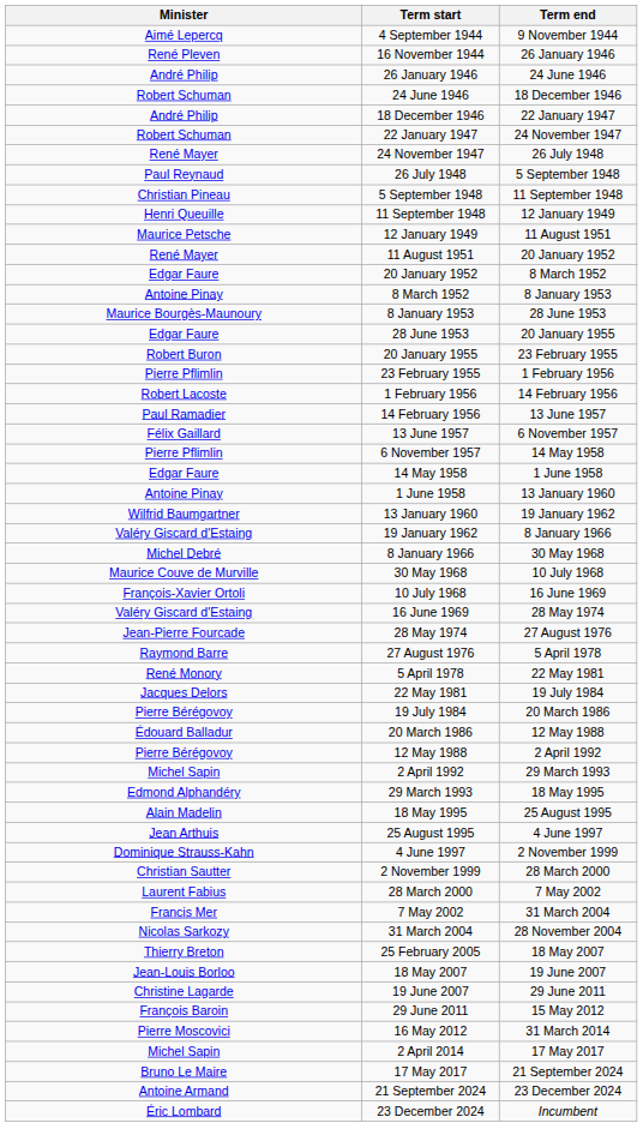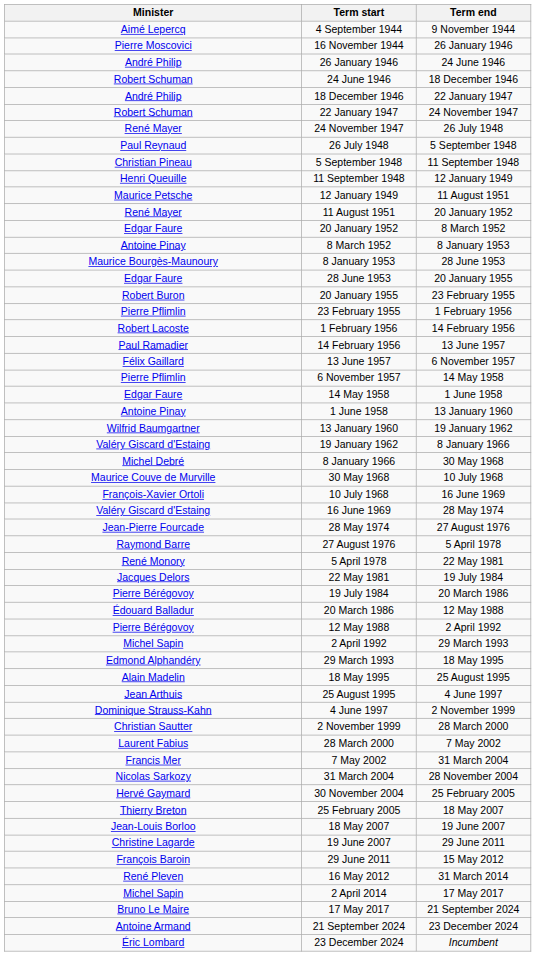16 November 1944 | Minister: René Pleven -> Pierre Moscovici
+ row: Hervé Gaymard | 30 November 2004 | 25 February 2005
16 May 2012 | Minister: Pierre Moscovici -> René Pleven
